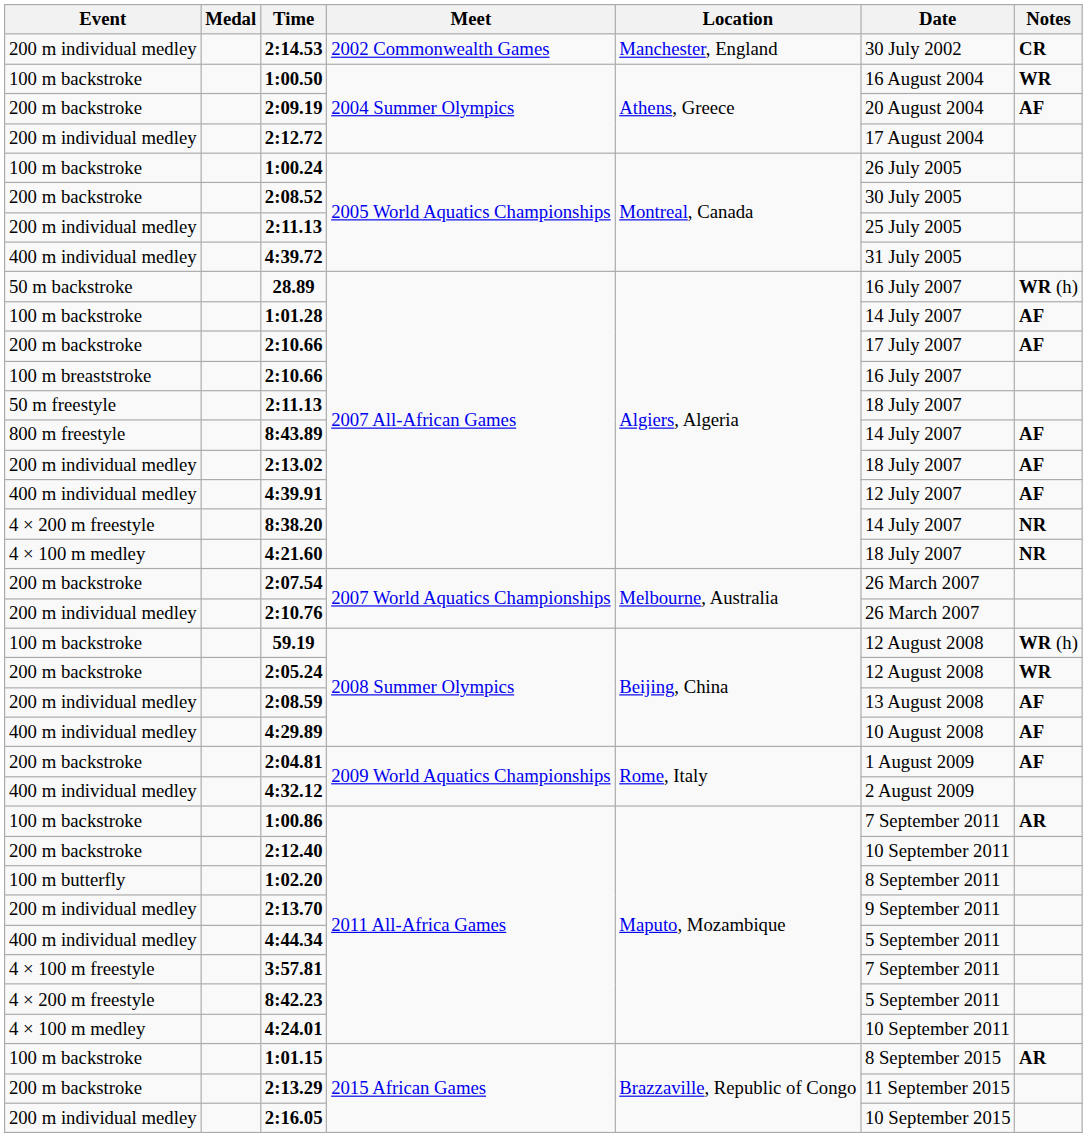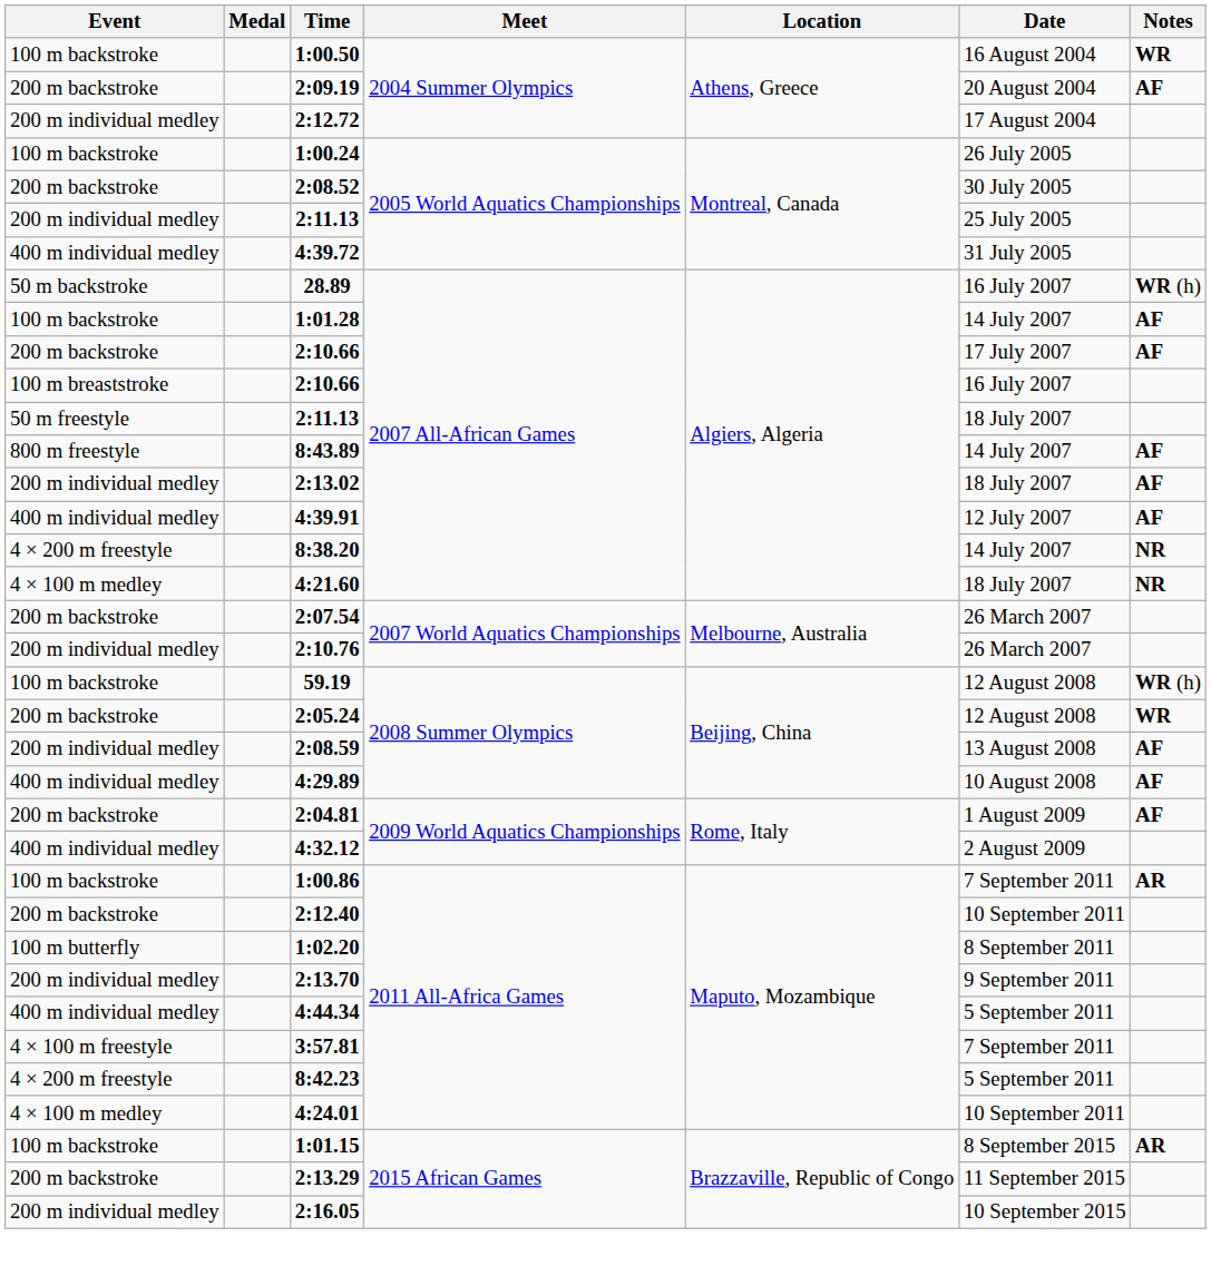- row: 200 m individual medley | 2:14.53 | 2002 Commonwealth Games | Manchester, England | 30 July 2002 | CR
